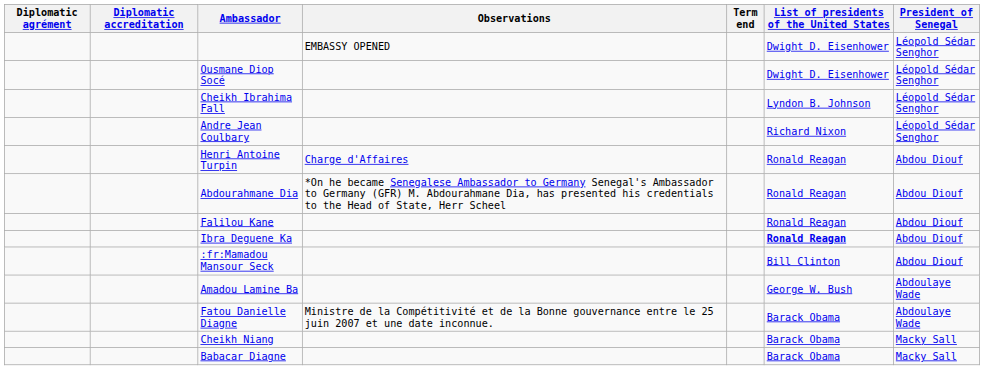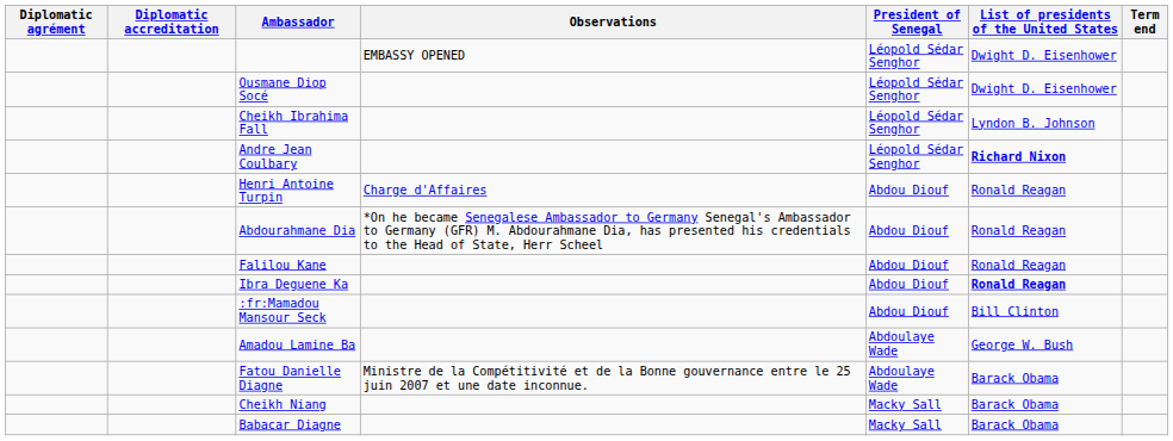columns swapped: President of Senegal <-> Term end
Andre Jean Coulbary | List of presidents of the United States: normal -> bold
